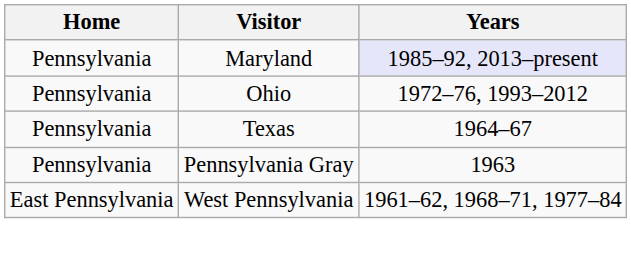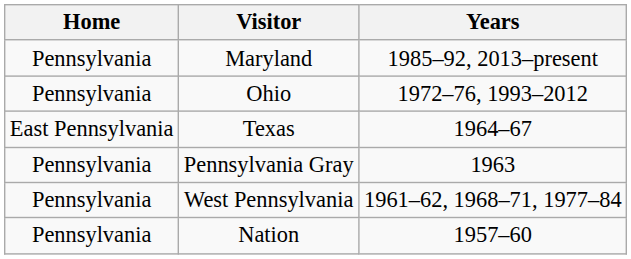Maryland | Years: lavender background -> no background
Texas | Home: Pennsylvania -> East Pennsylvania
West Pennsylvania | Home: East Pennsylvania -> Pennsylvania
+ row: Pennsylvania | Nation | 1957–60
